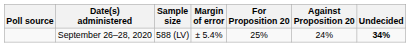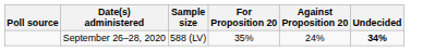- column: Margin of error | ± 5.4%
September 26–28, 2020 | For Proposition 20: 25% -> 35%
